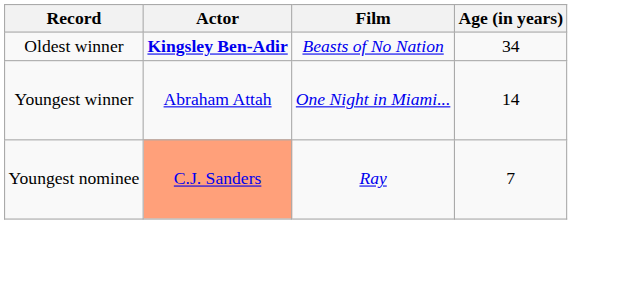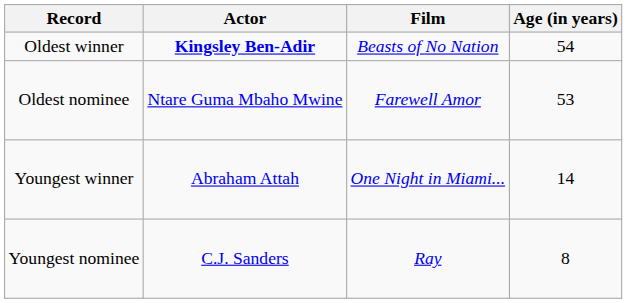Oldest winner | Age (in years): 34 -> 54
+ row: Oldest nominee | Ntare Guma Mbaho Mwine | Farewell Amor | 53
Youngest nominee | Actor: lightsalmon background -> no background
Youngest nominee | Age (in years): 7 -> 8
